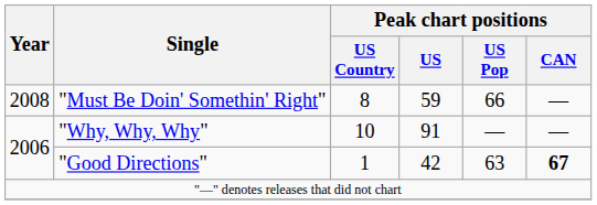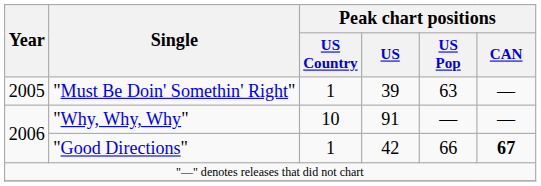"Must Be Doin' Somethin' Right" | Year: 2008 -> 2005
"Must Be Doin' Somethin' Right" | Peak chart positions / US Country: 8 -> 1
"Must Be Doin' Somethin' Right" | Peak chart positions / US: 59 -> 39
"Must Be Doin' Somethin' Right" | Peak chart positions / US Pop: 66 -> 63
"Good Directions" | Peak chart positions / US Pop: 63 -> 66
